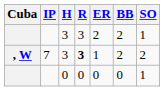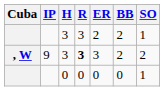, W | IP: 7 -> 9
, W | ER: 1 -> 3
